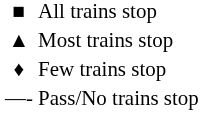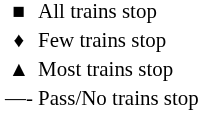rows swapped: Most trains stop <-> Few trains stop
